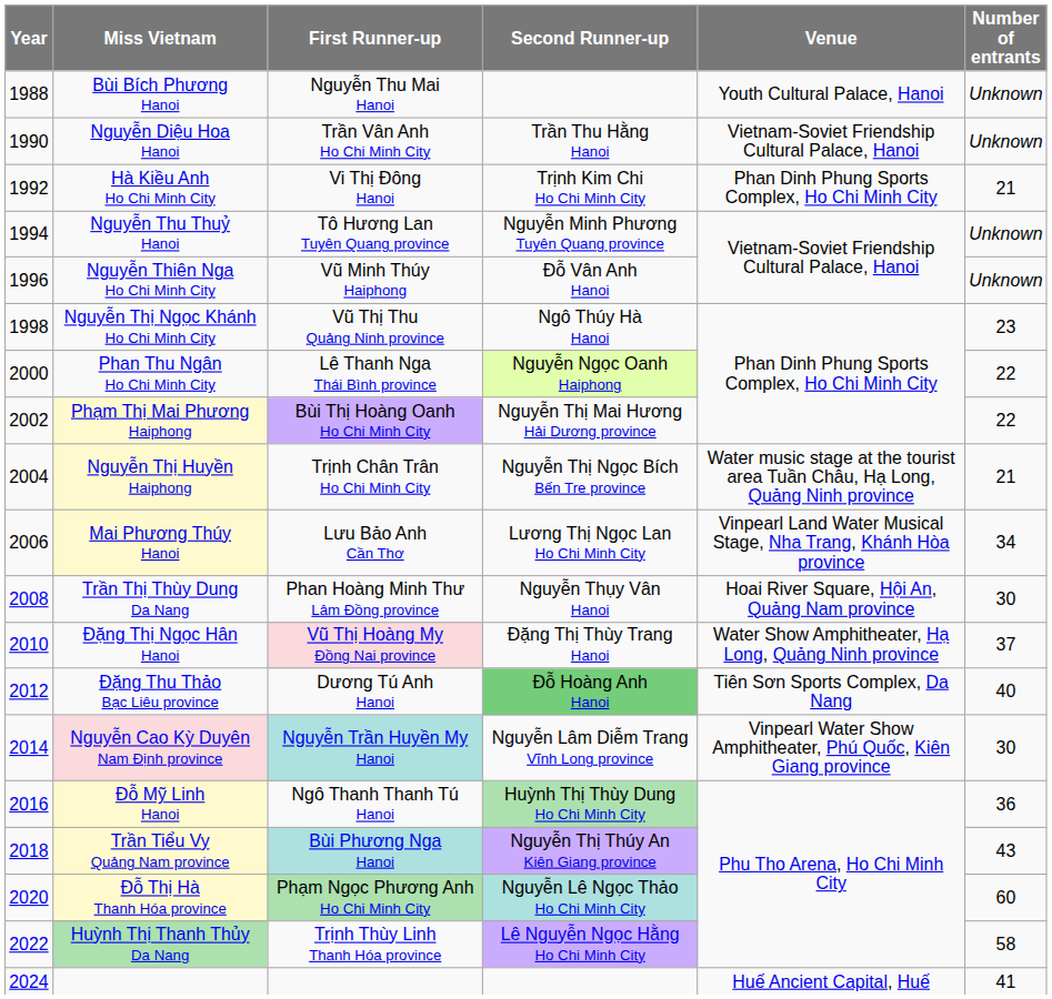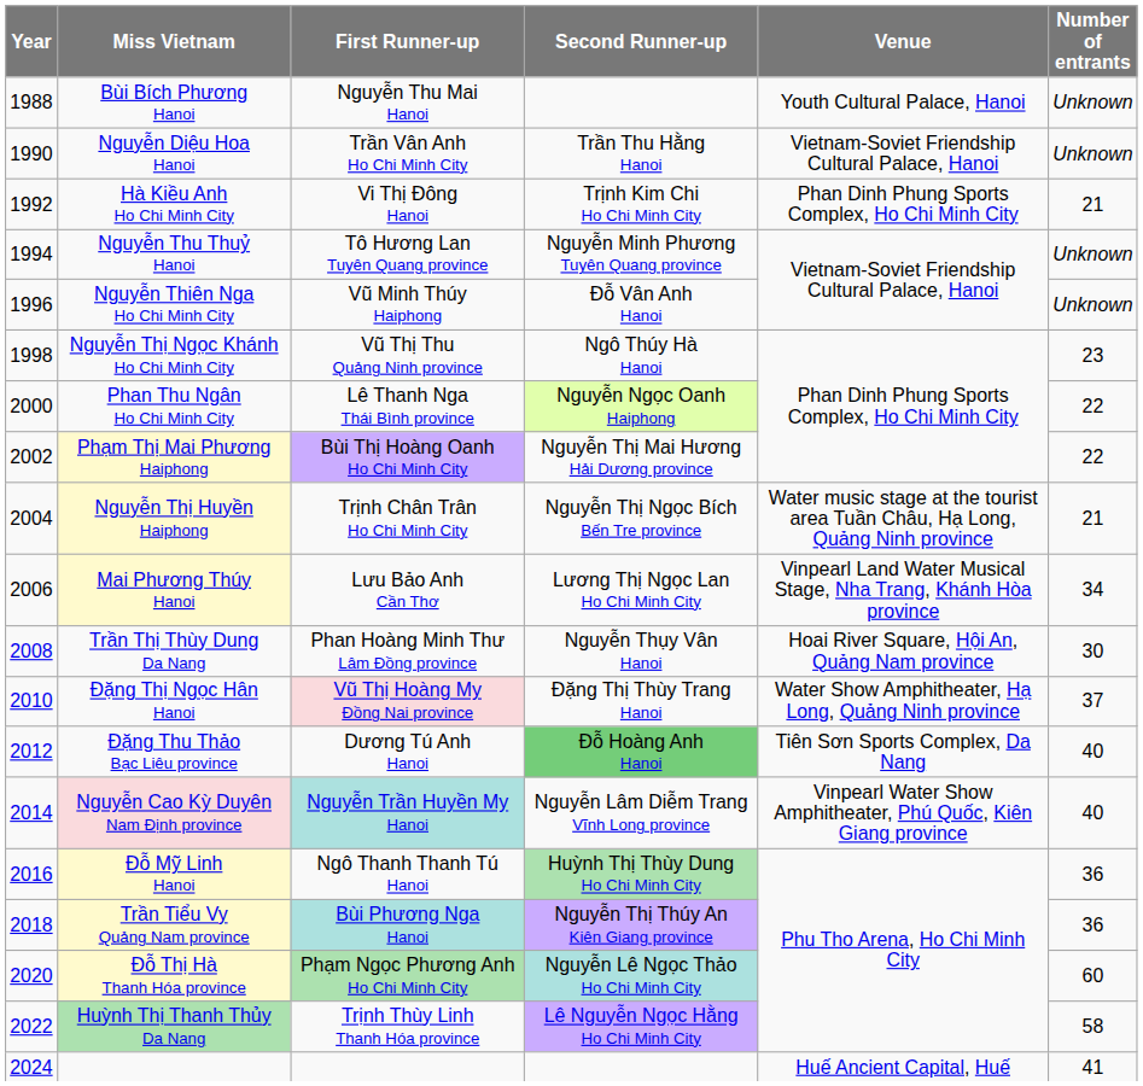Nguyễn Cao Kỳ Duyên Nam Định province | Number of entrants: 30 -> 40
Trần Tiểu Vy Quảng Nam province | Number of entrants: 43 -> 36
